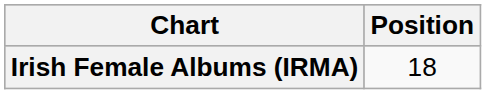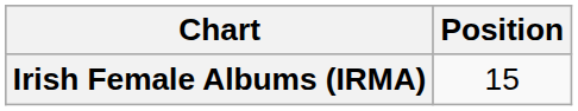Irish Female Albums (IRMA) | Position: 18 -> 15
